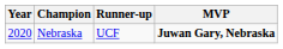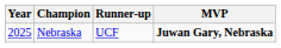Nebraska | Year: 2020 -> 2025
